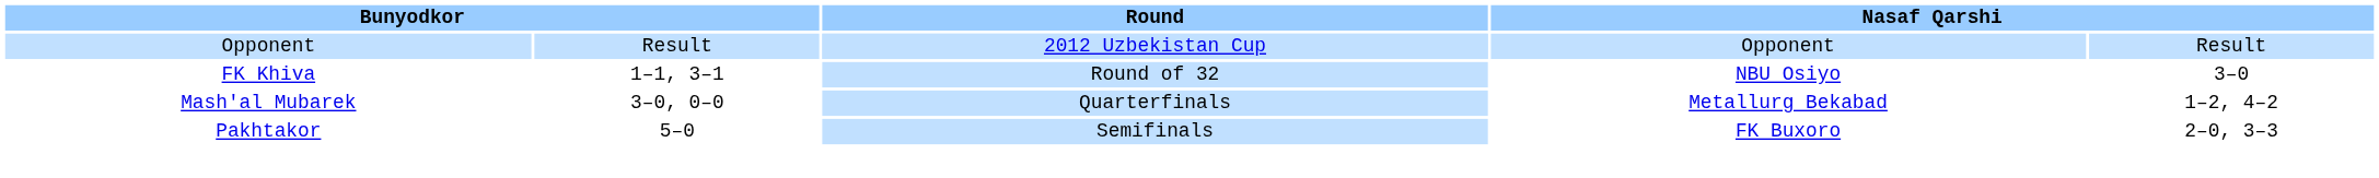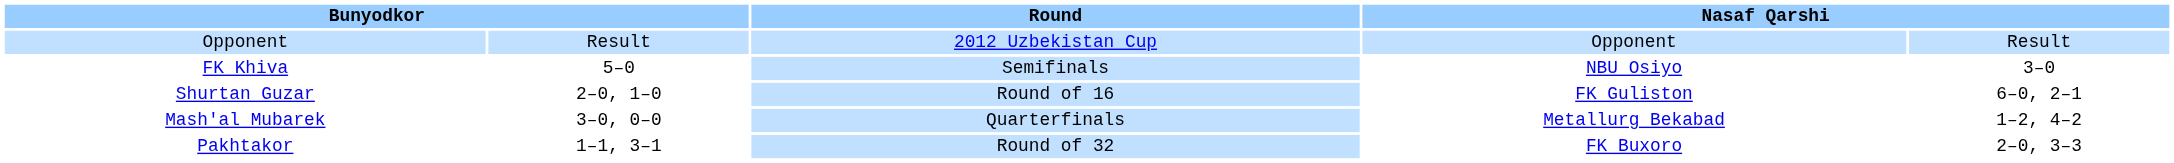FK Khiva | column 2: 1–1, 3–1 -> 5–0
FK Khiva | Round: Round of 32 -> Semifinals
+ row: Shurtan Guzar | 2–0, 1–0 | Round of 16 | FK Guliston | 6–0, 2–1
Pakhtakor | column 2: 5–0 -> 1–1, 3–1
Pakhtakor | Round: Semifinals -> Round of 32
